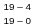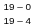rows swapped: 19 – 0 <-> 19 – 4
